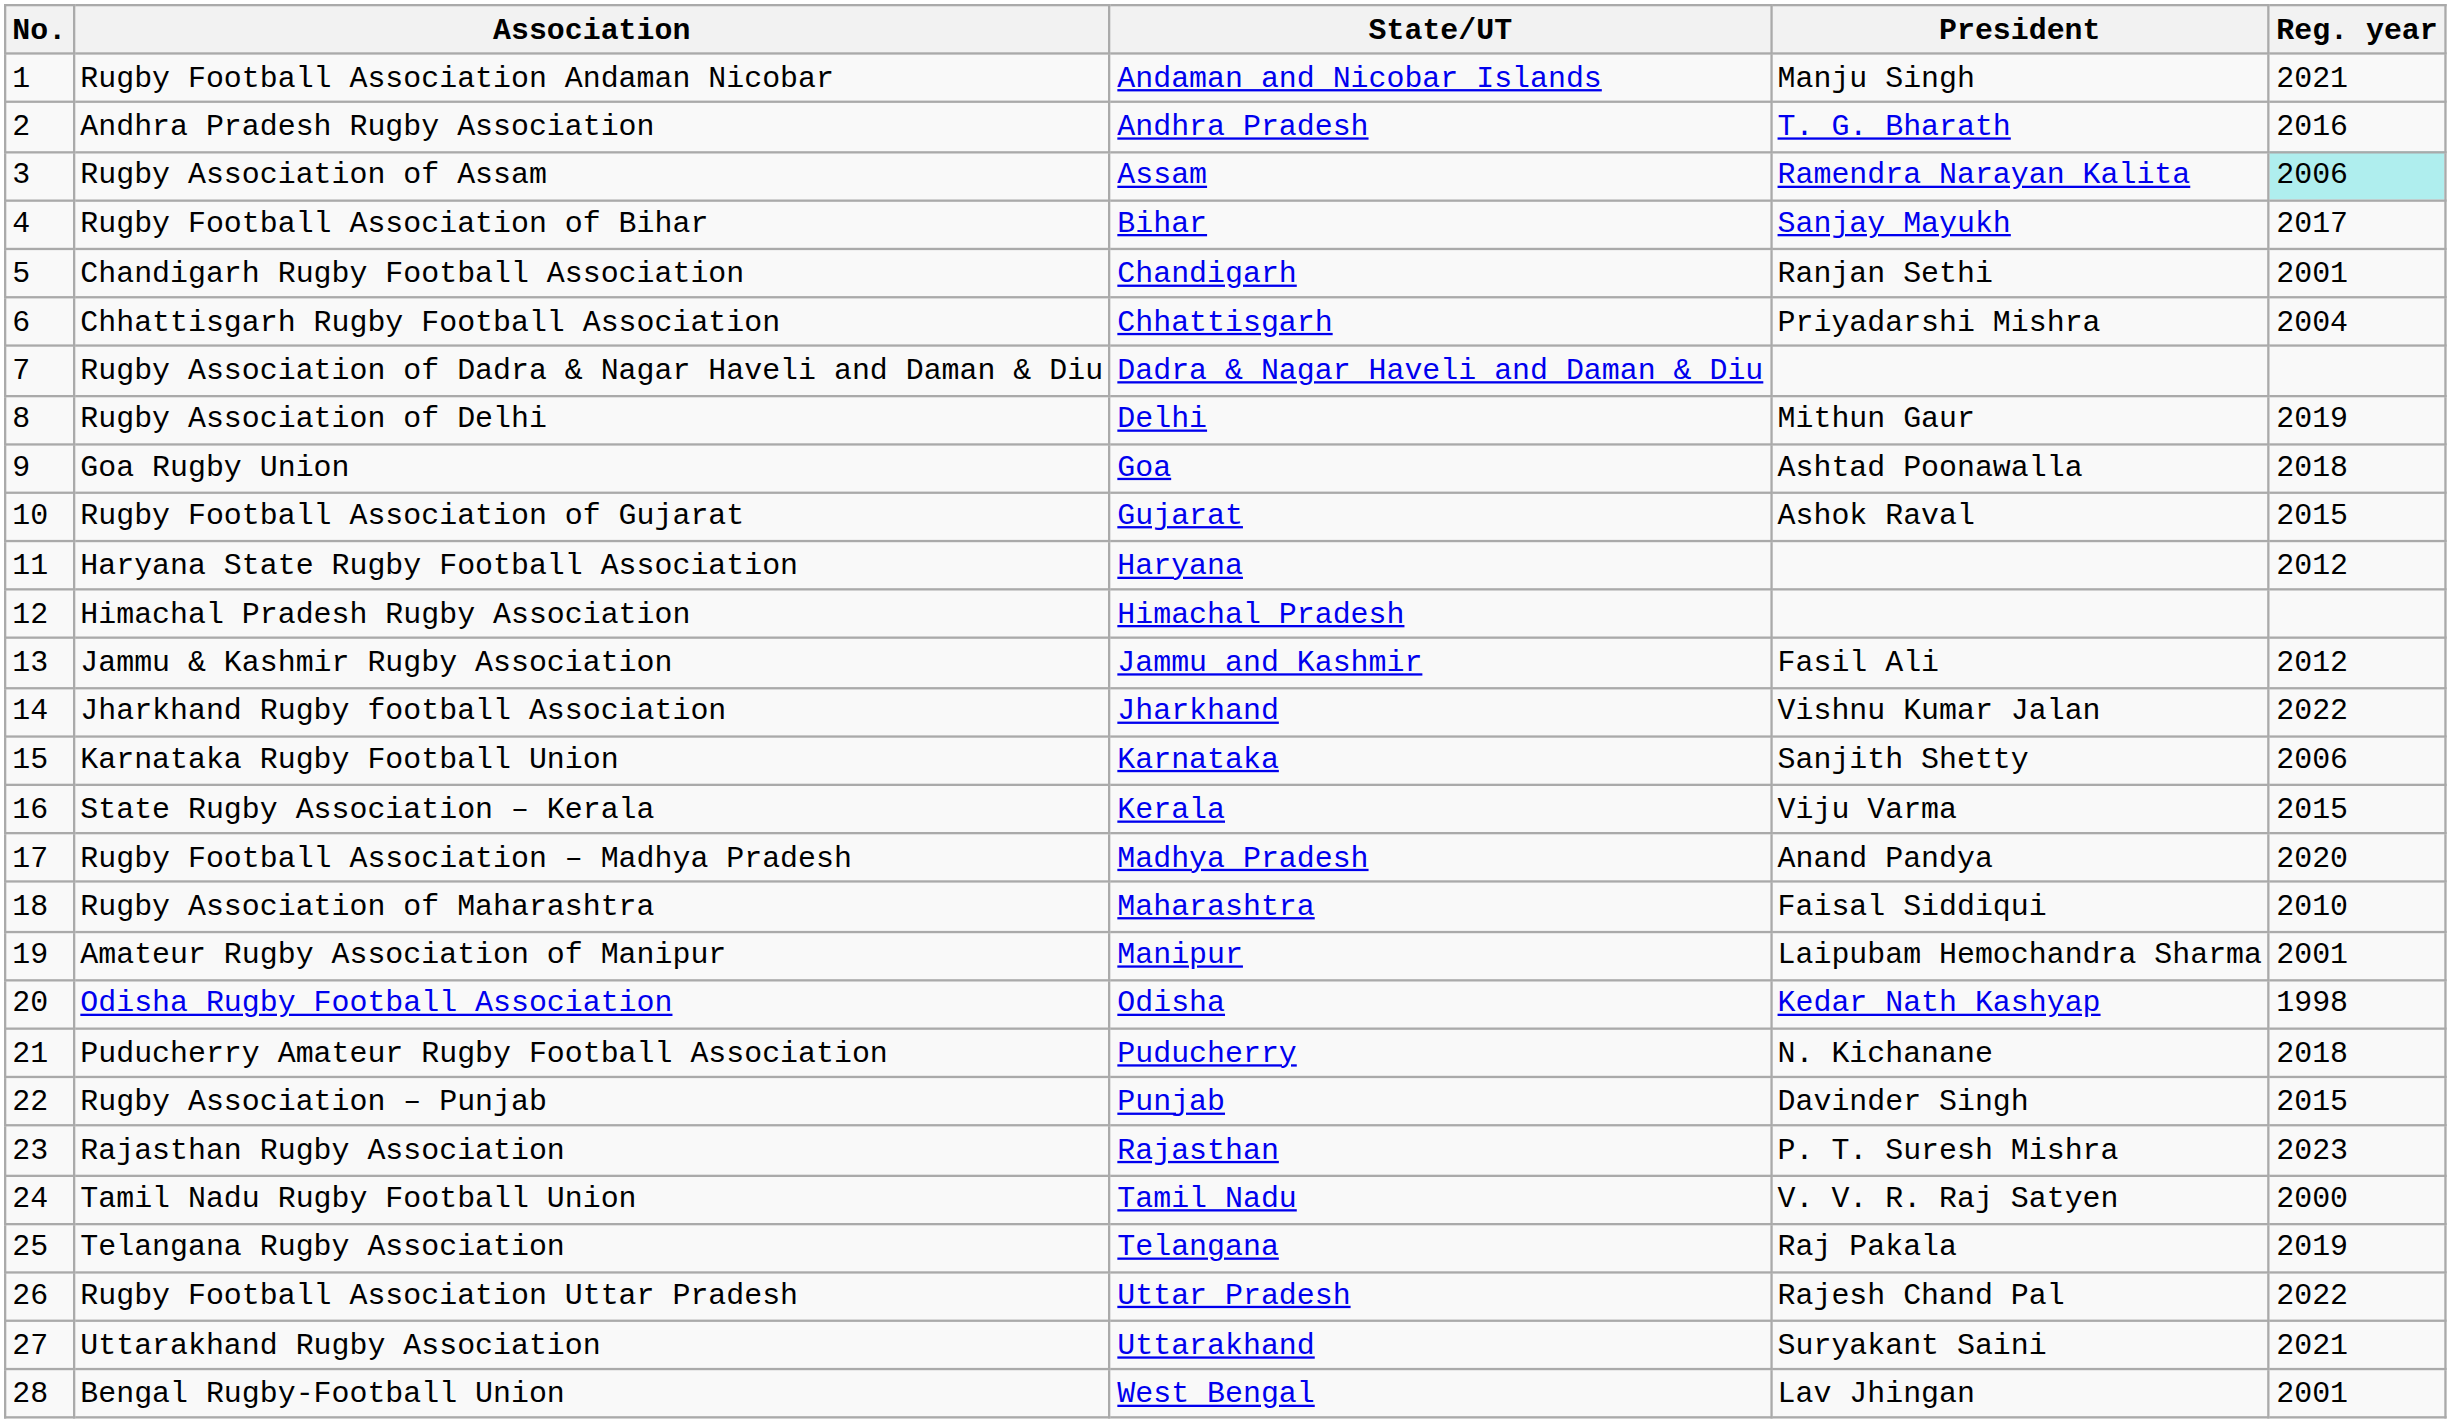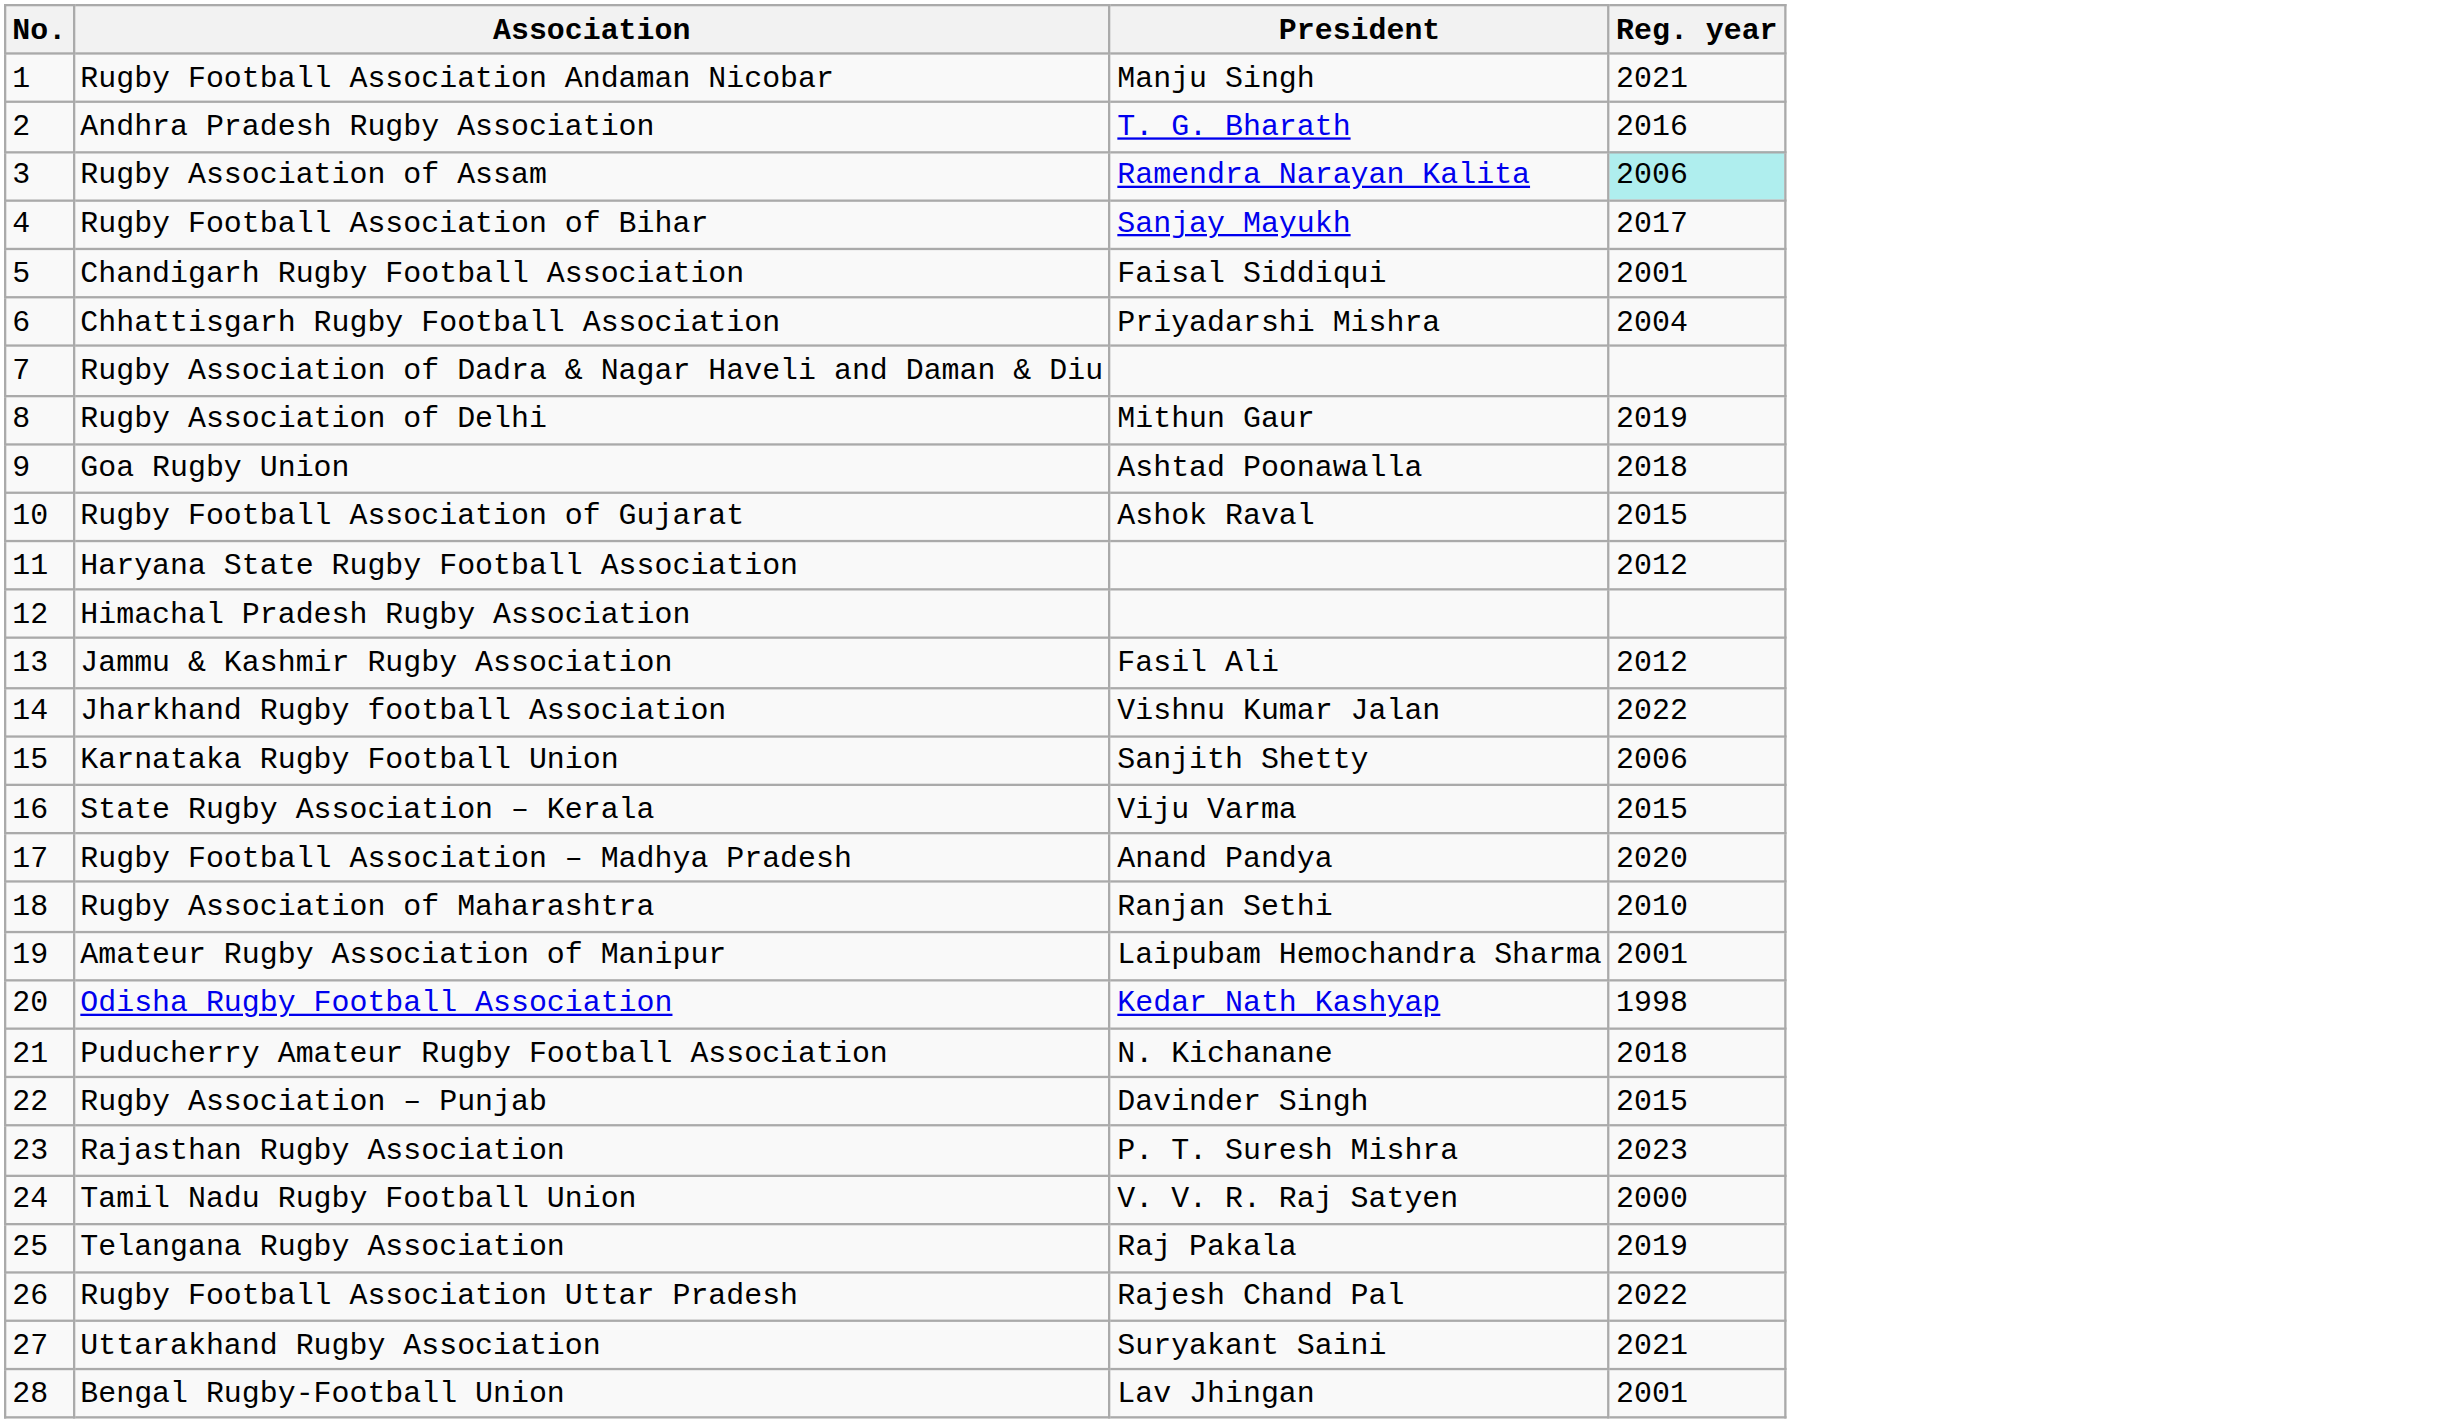- column: State/UT | Andaman and Nicobar Islands | Andhra Pradesh | Assam | Bihar | Chandigarh | Chhattisgarh | Dadra & Nagar Haveli and Daman & Diu | Delhi | Goa | Gujarat | Haryana | Himachal Pradesh | Jammu and Kashmir | Jharkhand | Karnataka | Kerala | Madhya Pradesh | Maharashtra | Manipur | Odisha | Puducherry | Punjab | Rajasthan | Tamil Nadu | Telangana | Uttar Pradesh | Uttarakhand | West Bengal
Chandigarh Rugby Football Association | President: Ranjan Sethi -> Faisal Siddiqui
Rugby Association of Maharashtra | President: Faisal Siddiqui -> Ranjan Sethi
